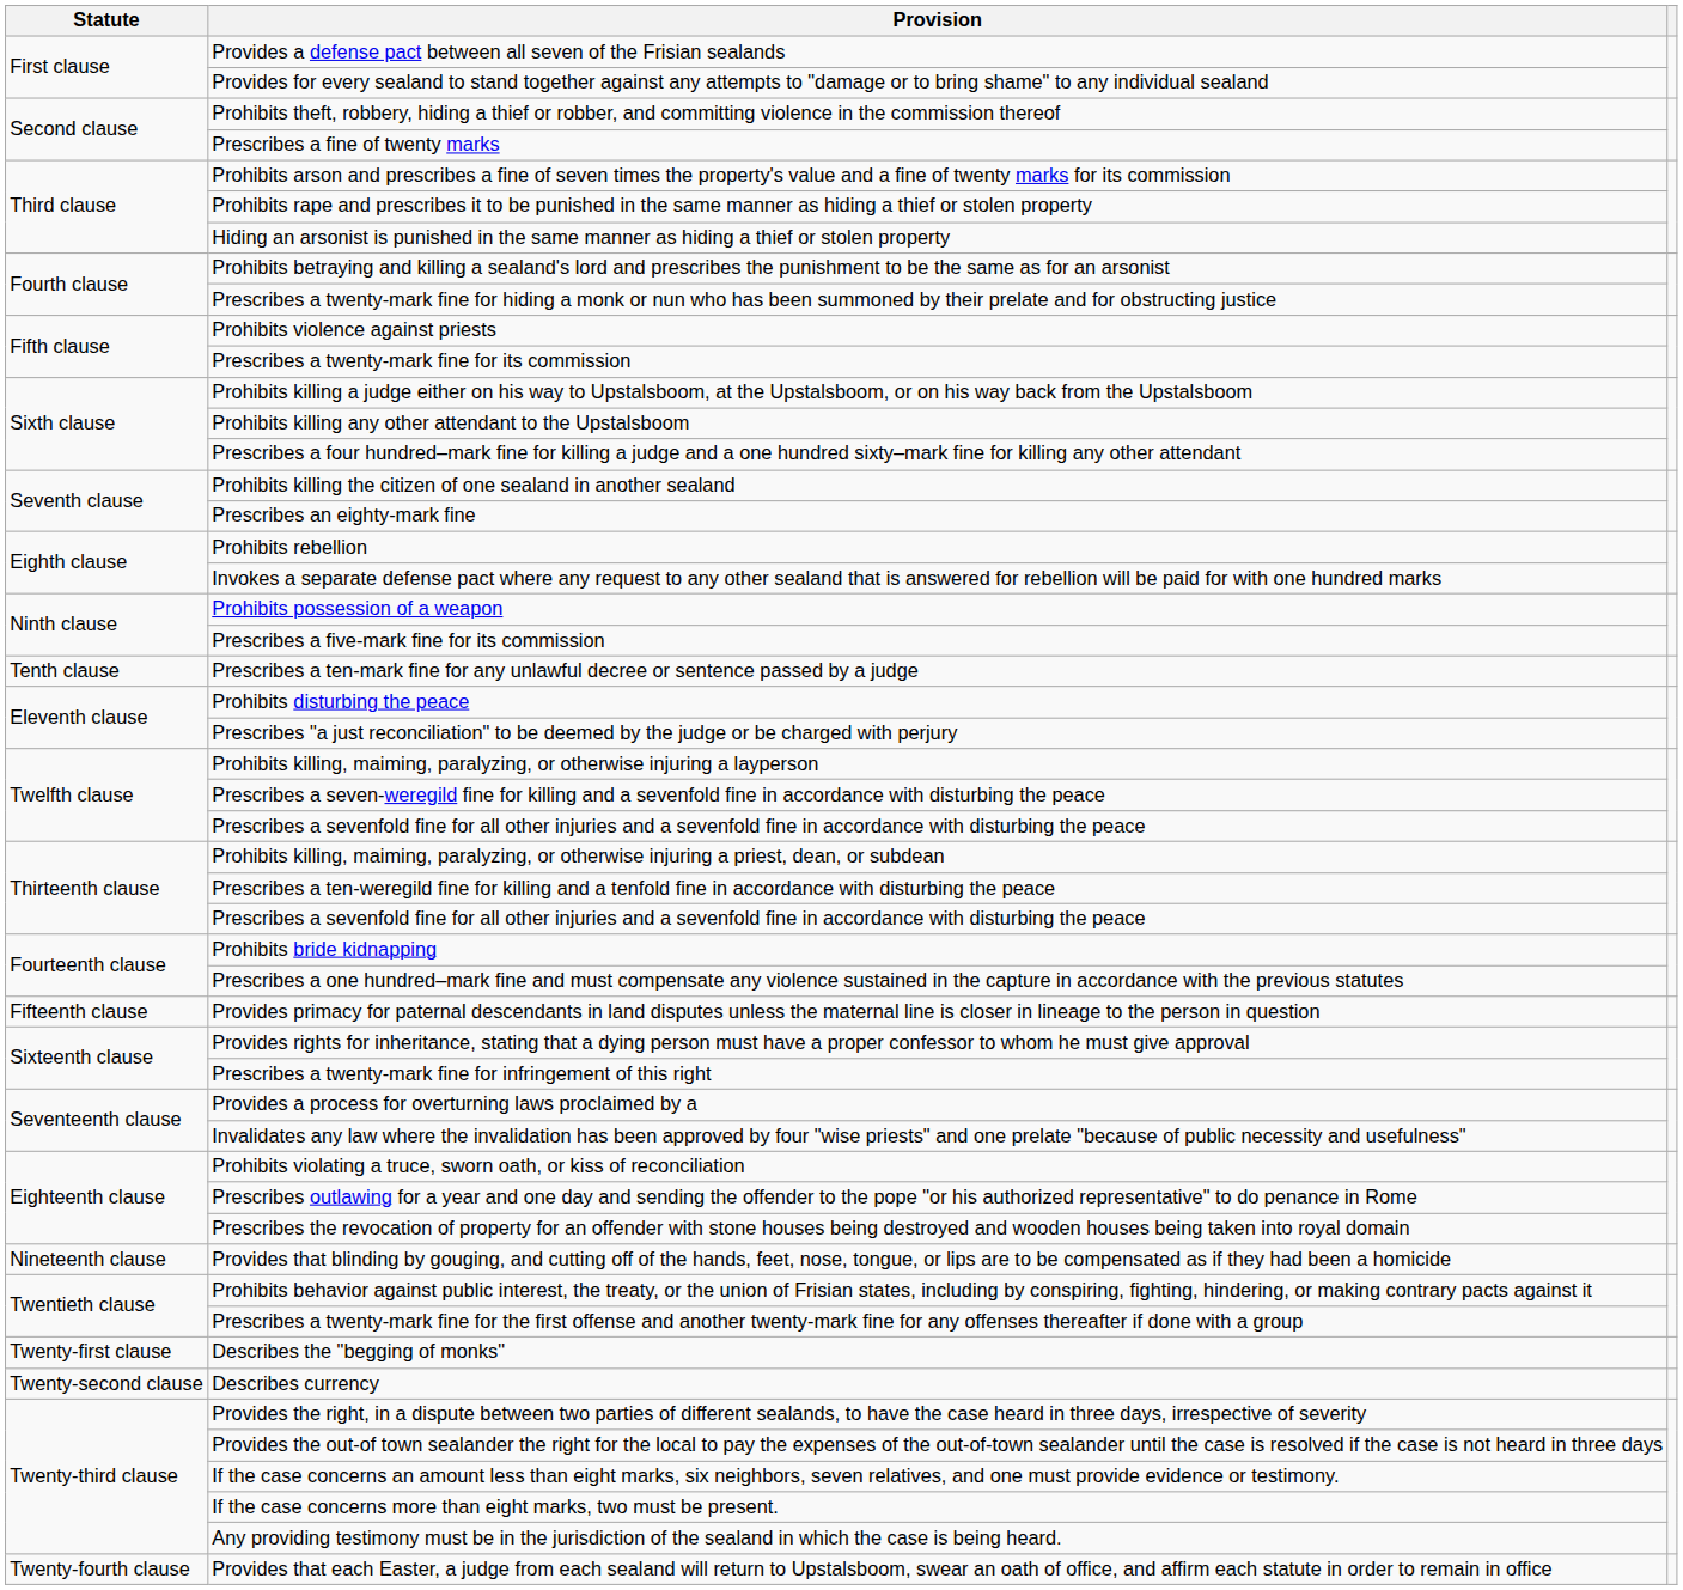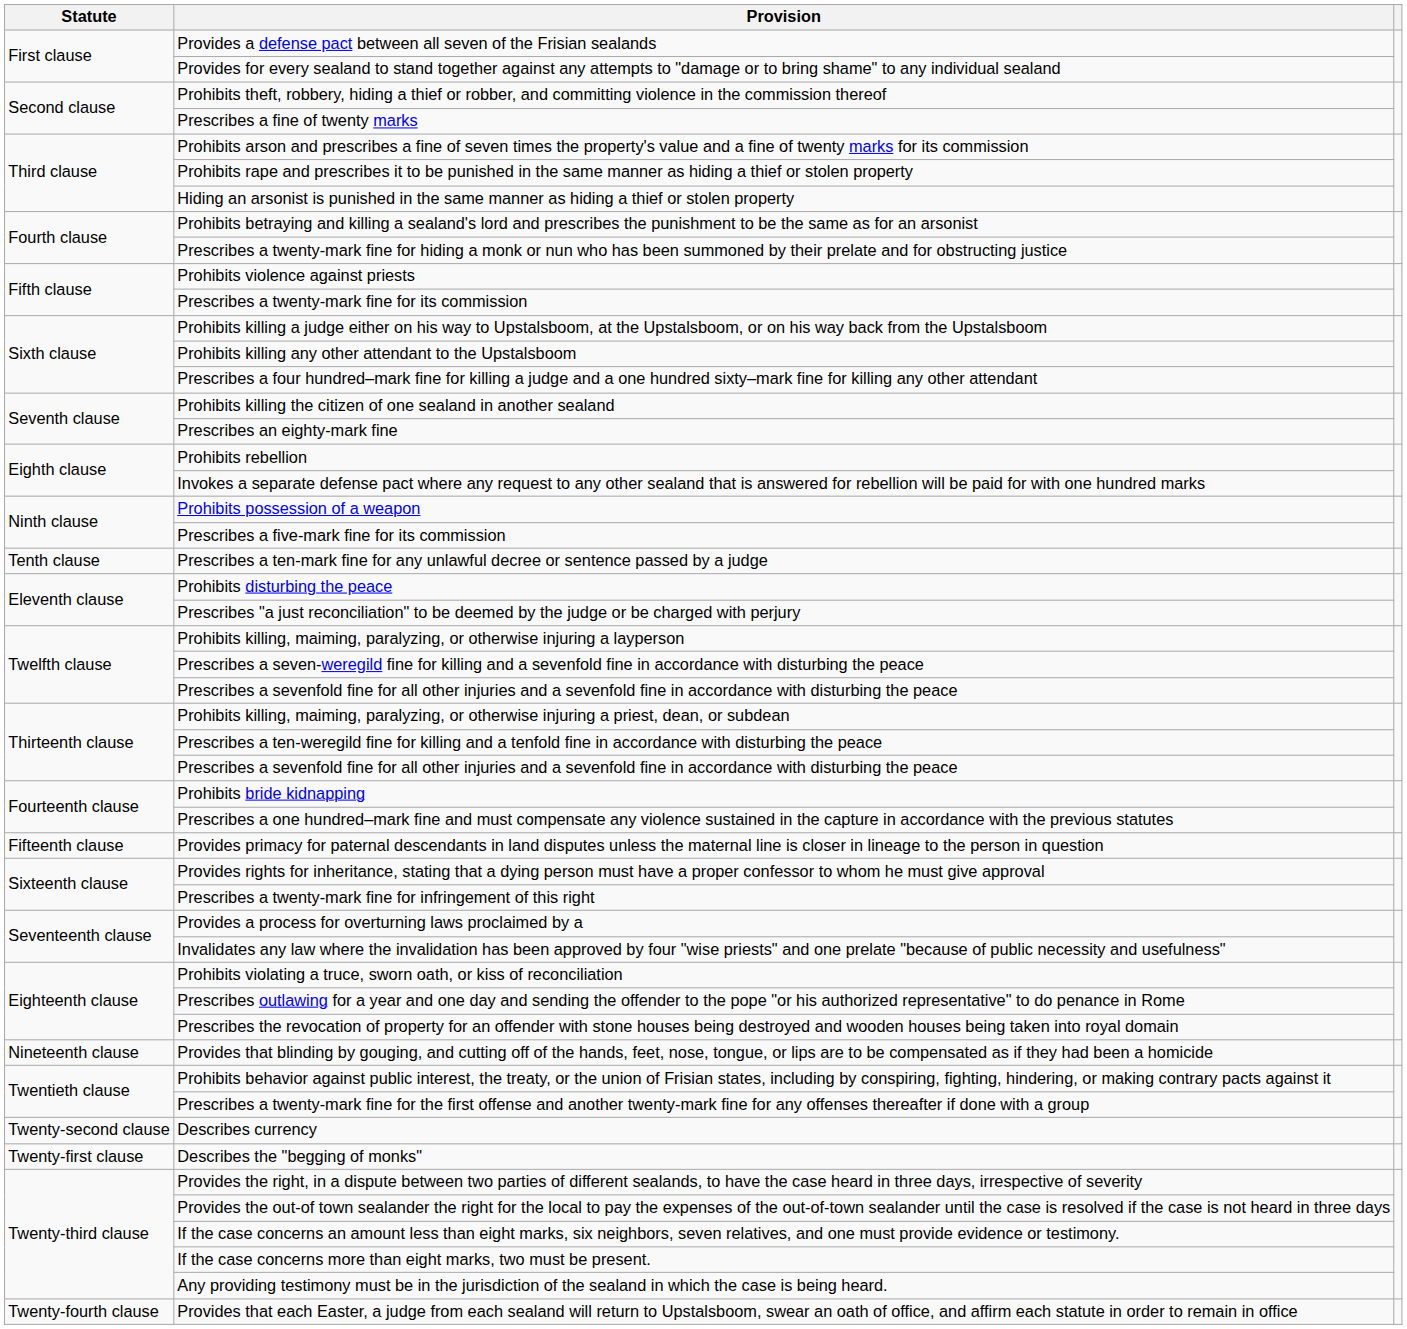rows swapped: Describes the "begging of monks" <-> Describes currency
